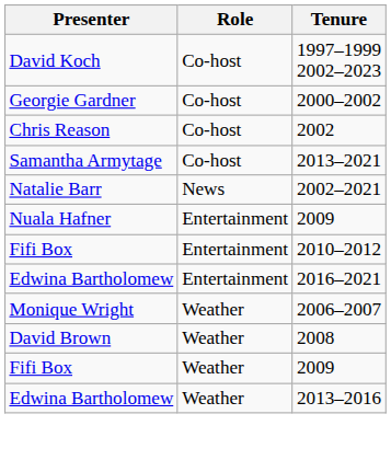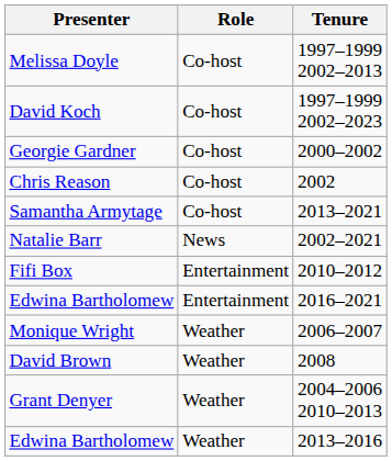+ row: Melissa Doyle | Co-host | 1997–1999 2002–2013
- row: Nuala Hafner | Entertainment | 2009
- row: Fifi Box | Weather | 2009
+ row: Grant Denyer | Weather | 2004–2006 2010–2013
